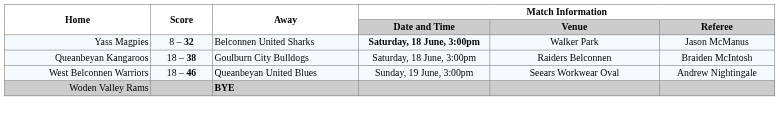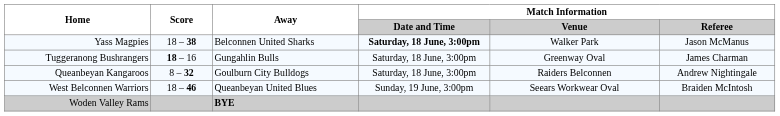Yass Magpies | Score: 8 – 32 -> 18 – 38
+ row: Tuggeranong Bushrangers | 18 – 16 | Gungahlin Bulls | Saturday, 18 June, 3:00pm | Greenway Oval | James Charman
Queanbeyan Kangaroos | Score: 18 – 38 -> 8 – 32
Queanbeyan Kangaroos | Match Information / Referee: Braiden McIntosh -> Andrew Nightingale
West Belconnen Warriors | Match Information / Referee: Andrew Nightingale -> Braiden McIntosh
